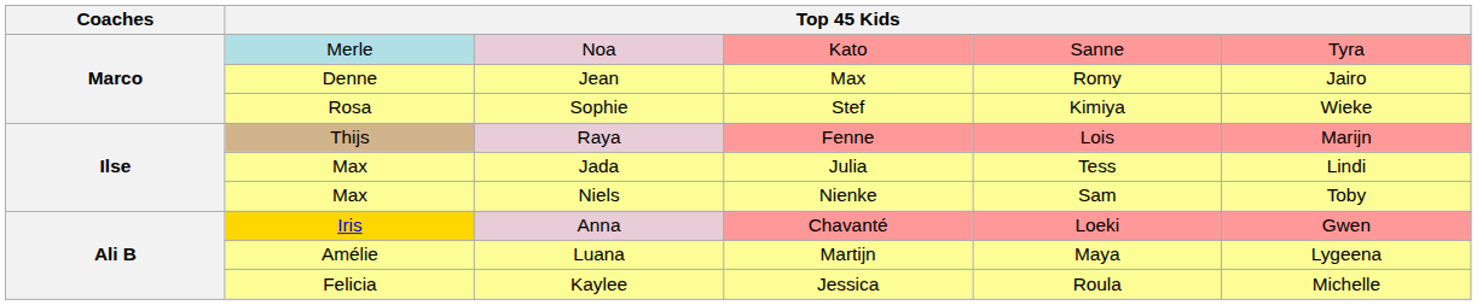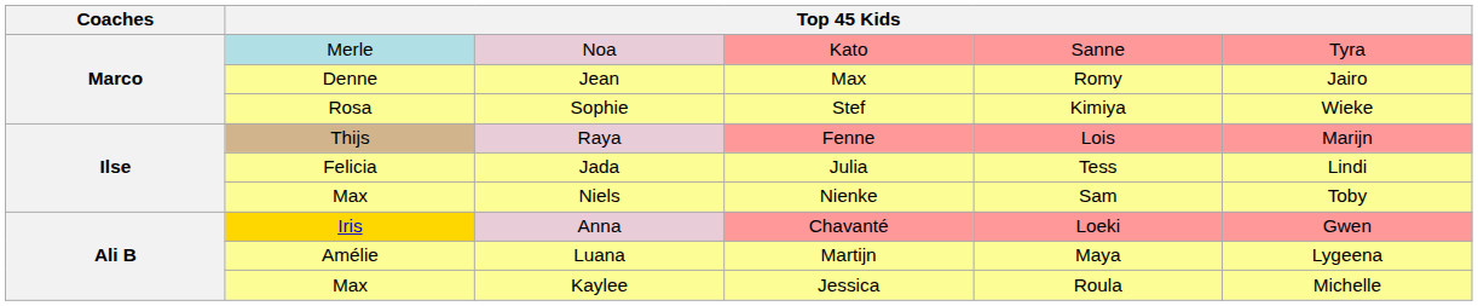Jada | column 2: Max -> Felicia
Kaylee | column 2: Felicia -> Max
